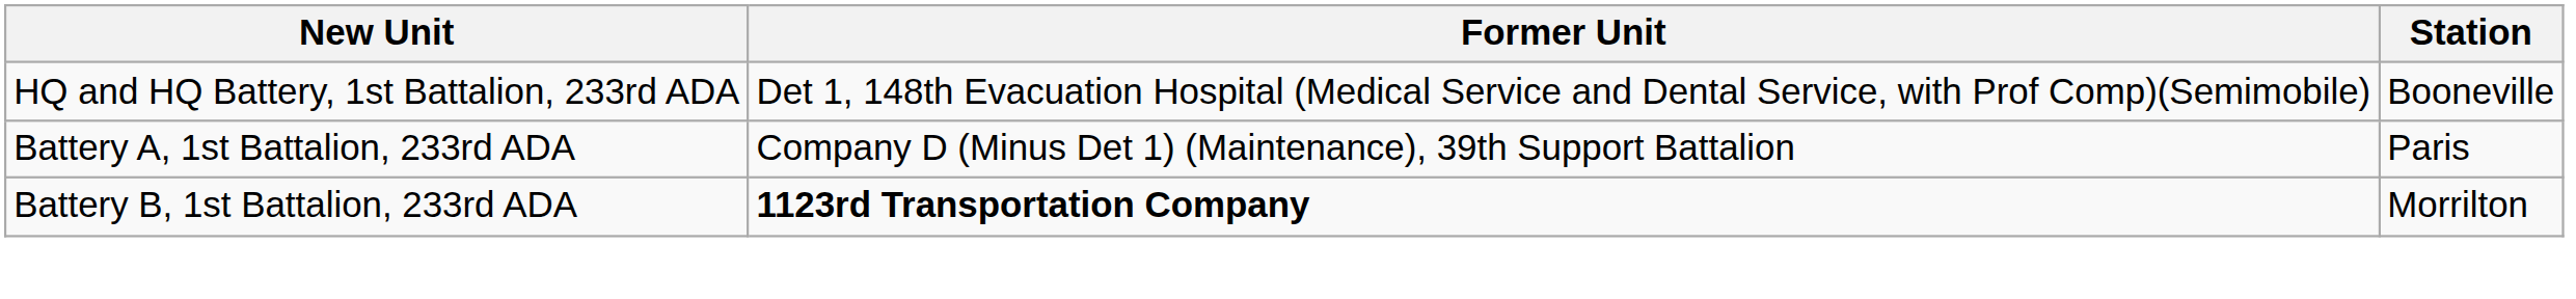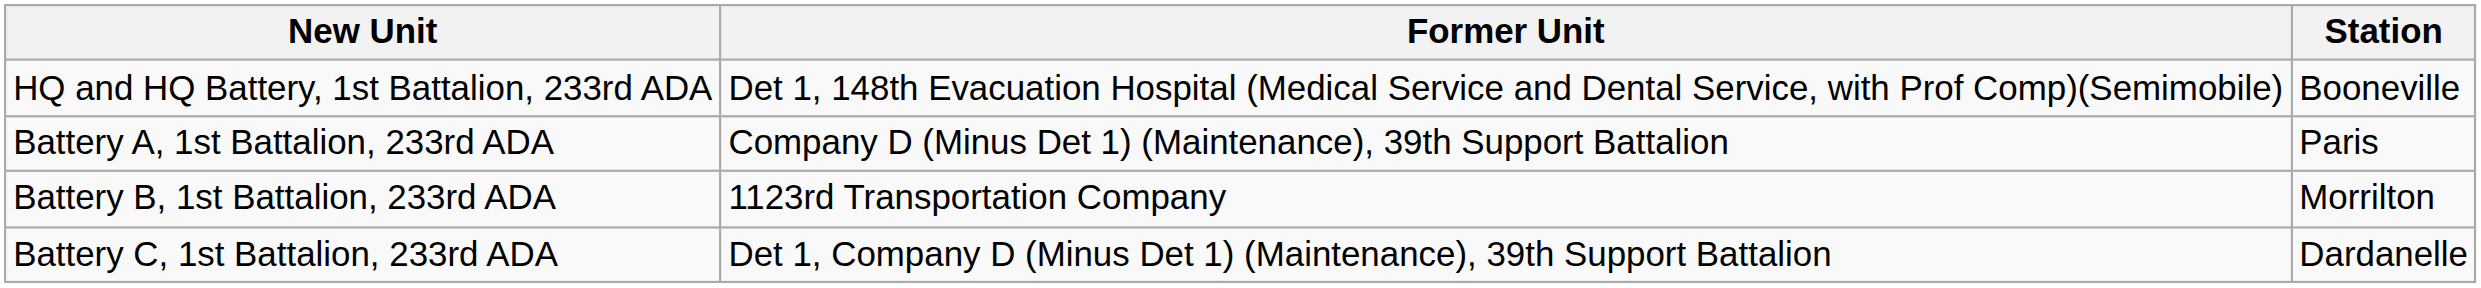Battery B, 1st Battalion, 233rd ADA | Former Unit: bold -> normal
+ row: Battery C, 1st Battalion, 233rd ADA | Det 1, Company D (Minus Det 1) (Maintenance), 39th Support Battalion | Dardanelle
